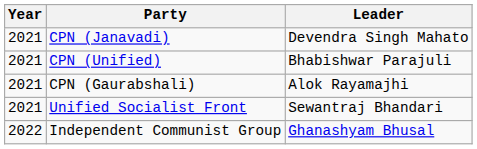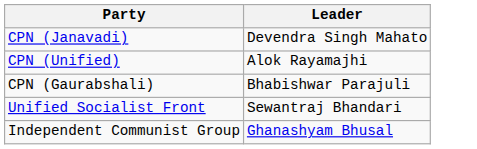- column: Year | 2021 | 2021 | 2021 | 2021 | 2022
CPN (Unified) | Leader: Bhabishwar Parajuli -> Alok Rayamajhi
CPN (Gaurabshali) | Leader: Alok Rayamajhi -> Bhabishwar Parajuli
